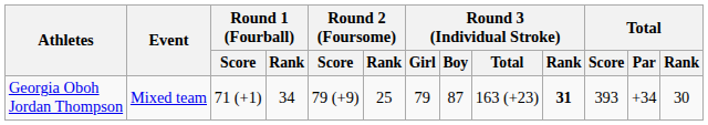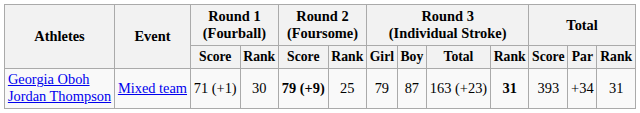Georgia Oboh Jordan Thompson | Round 1 (Fourball) / Rank: 34 -> 30
Georgia Oboh Jordan Thompson | Round 2 (Foursome) / Score: normal -> bold
Georgia Oboh Jordan Thompson | Total / Rank: 30 -> 31
